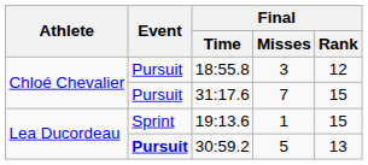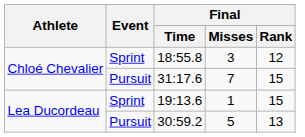18:55.8 | Event: Pursuit -> Sprint
30:59.2 | Event: bold -> normal
